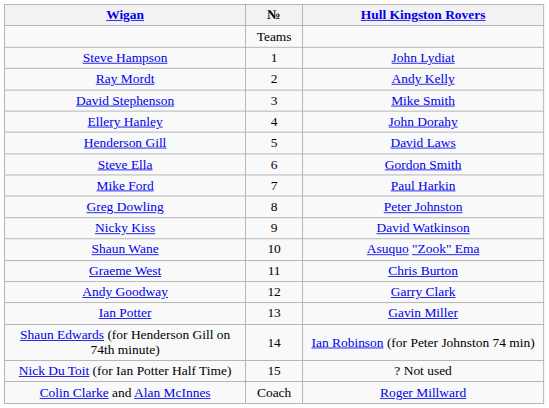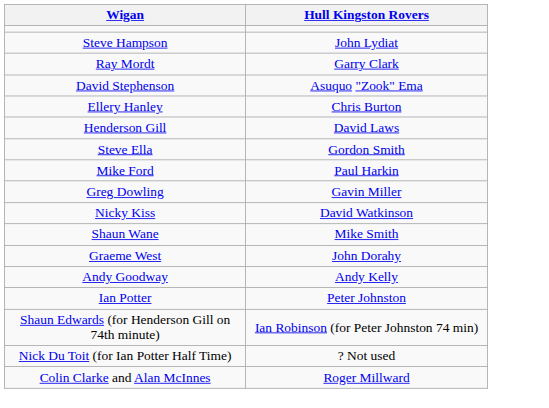- column: № | Teams | 1 | 2 | 3 | 4 | 5 | 6 | 7 | 8 | 9 | 10 | 11 | 12 | 13 | 14 | 15 | Coach
Ray Mordt | Hull Kingston Rovers: Andy Kelly -> Garry Clark
David Stephenson | Hull Kingston Rovers: Mike Smith -> Asuquo "Zook" Ema
Ellery Hanley | Hull Kingston Rovers: John Dorahy -> Chris Burton
Greg Dowling | Hull Kingston Rovers: Peter Johnston -> Gavin Miller
Shaun Wane | Hull Kingston Rovers: Asuquo "Zook" Ema -> Mike Smith
Graeme West | Hull Kingston Rovers: Chris Burton -> John Dorahy
Andy Goodway | Hull Kingston Rovers: Garry Clark -> Andy Kelly
Ian Potter | Hull Kingston Rovers: Gavin Miller -> Peter Johnston
